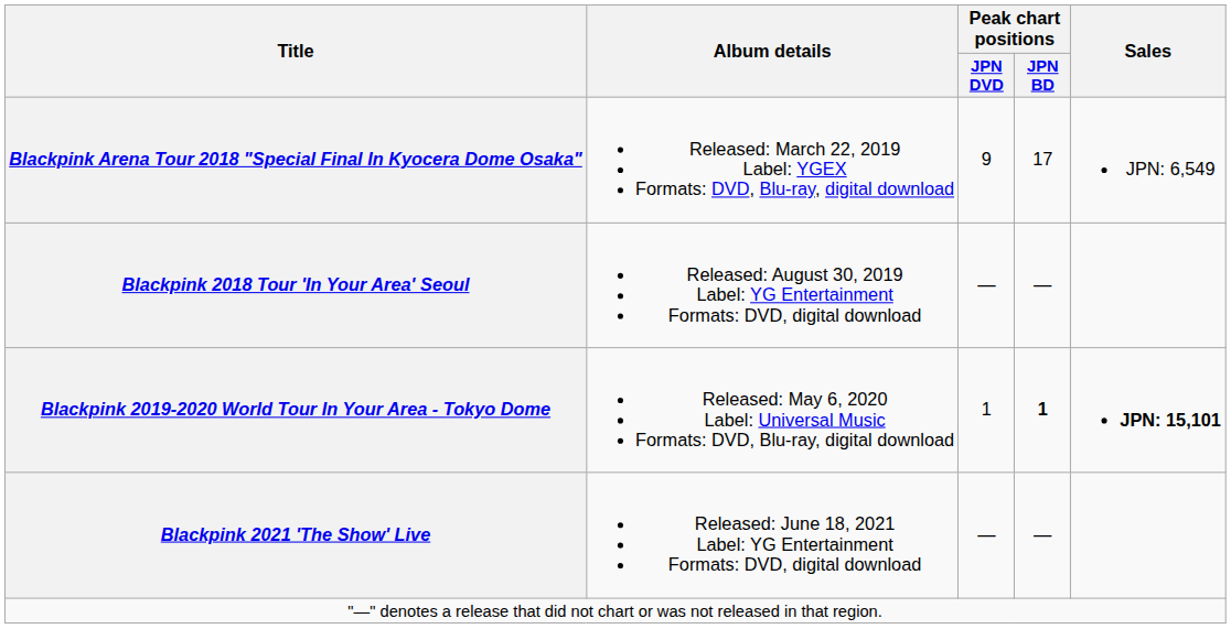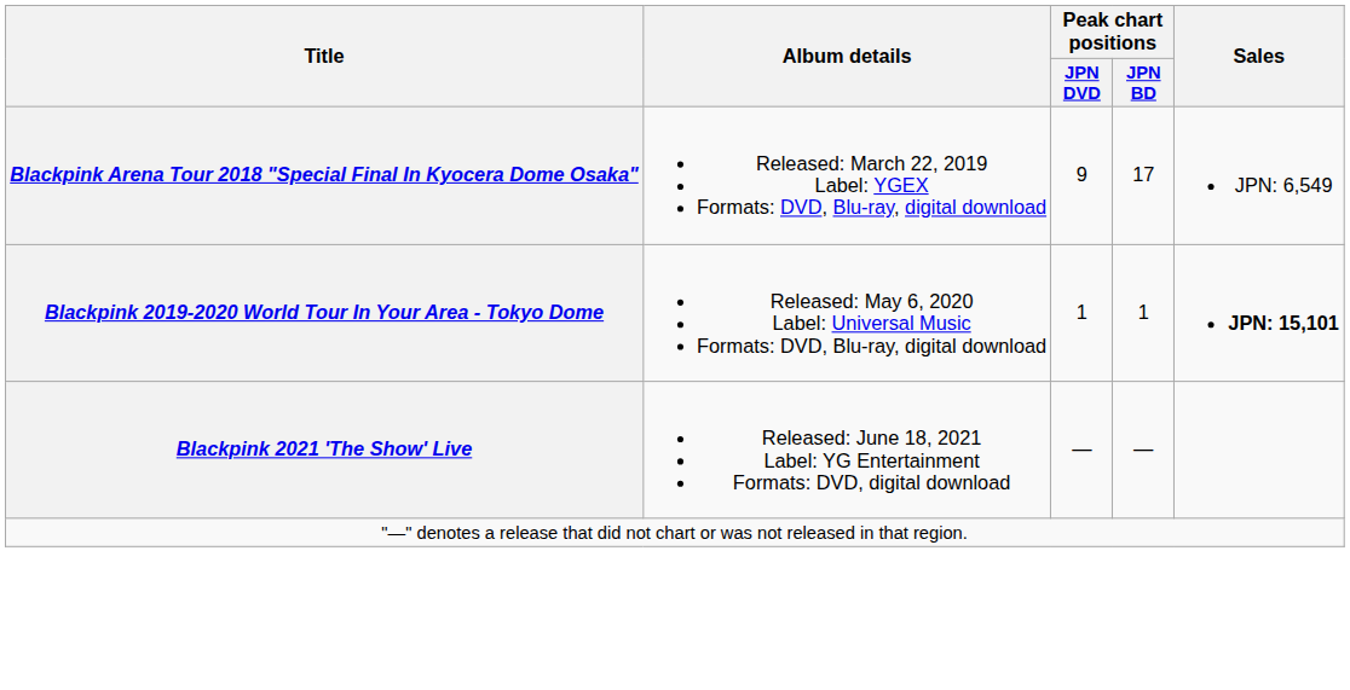- row: Blackpink 2018 Tour 'In Your Area' Seoul | Released: August 30, 2019 Label: YG Entertainment Formats: DVD, digital download | — | —
Blackpink 2019-2020 World Tour In Your Area - Tokyo Dome | Peak chart positions / JPN BD: bold -> normal
